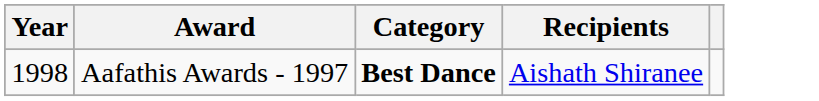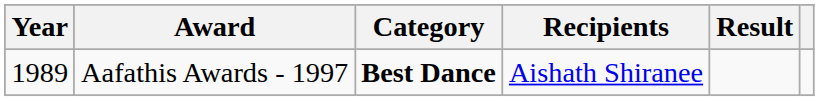+ column: Result
Aafathis Awards - 1997 | Year: 1998 -> 1989
